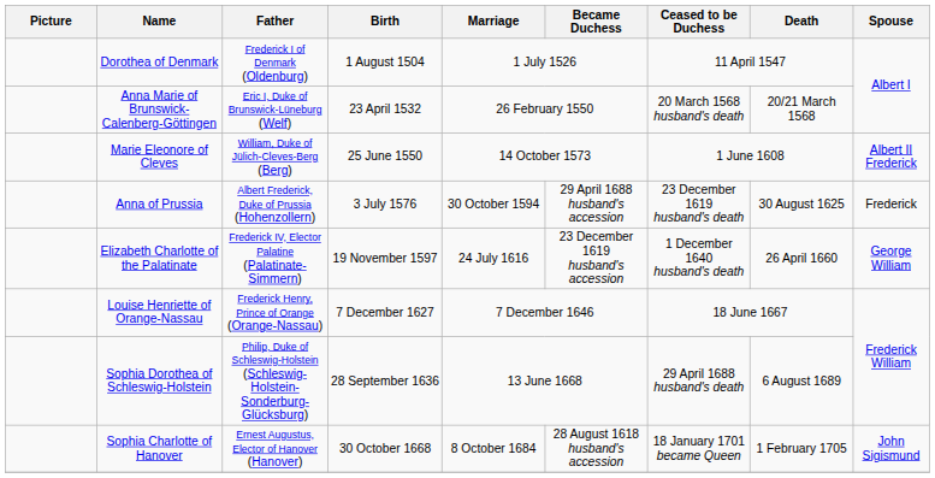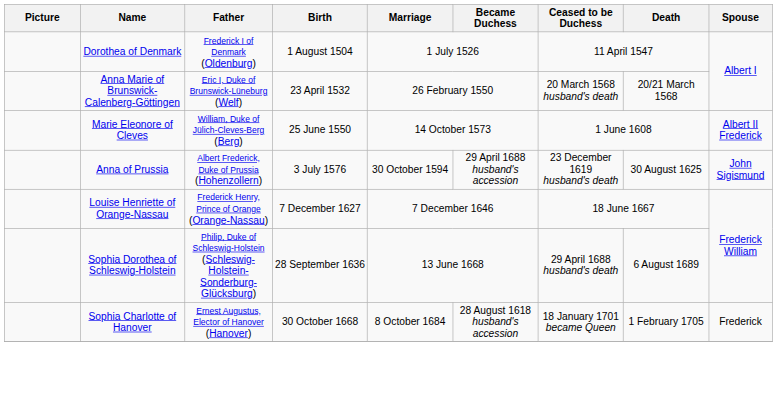Anna of Prussia | Spouse: Frederick -> John Sigismund
- row: Elizabeth Charlotte of the Palatinate | Frederick IV, Elector Palatine (Palatinate-Simmern) | 19 November 1597 | 24 July 1616 | 23 December 1619 husband's accession | 1 December 1640 husband's death | 26 April 1660 | George William
Sophia Charlotte of Hanover | Spouse: John Sigismund -> Frederick
